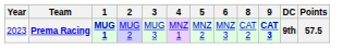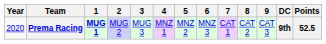+ column: 7 | CAT 1
Prema Racing | Year: 2023 -> 2020
Prema Racing | 9: bold -> normal
Prema Racing | Points: 57.5 -> 52.5
